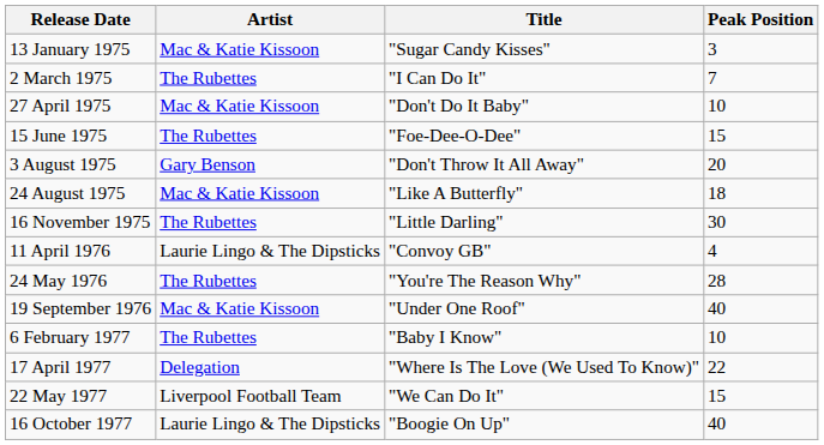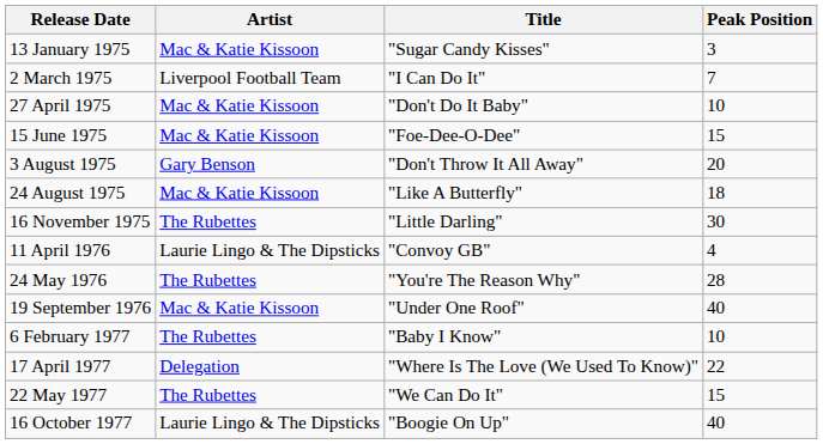2 March 1975 | Artist: The Rubettes -> Liverpool Football Team
15 June 1975 | Artist: The Rubettes -> Mac & Katie Kissoon
22 May 1977 | Artist: Liverpool Football Team -> The Rubettes
